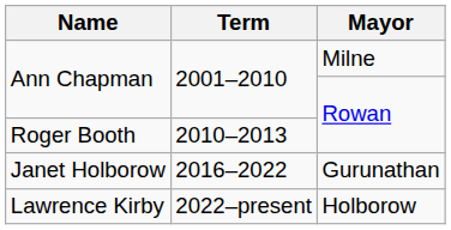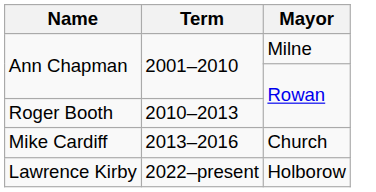+ row: Mike Cardiff | 2013–2016 | Church
- row: Janet Holborow | 2016–2022 | Gurunathan
